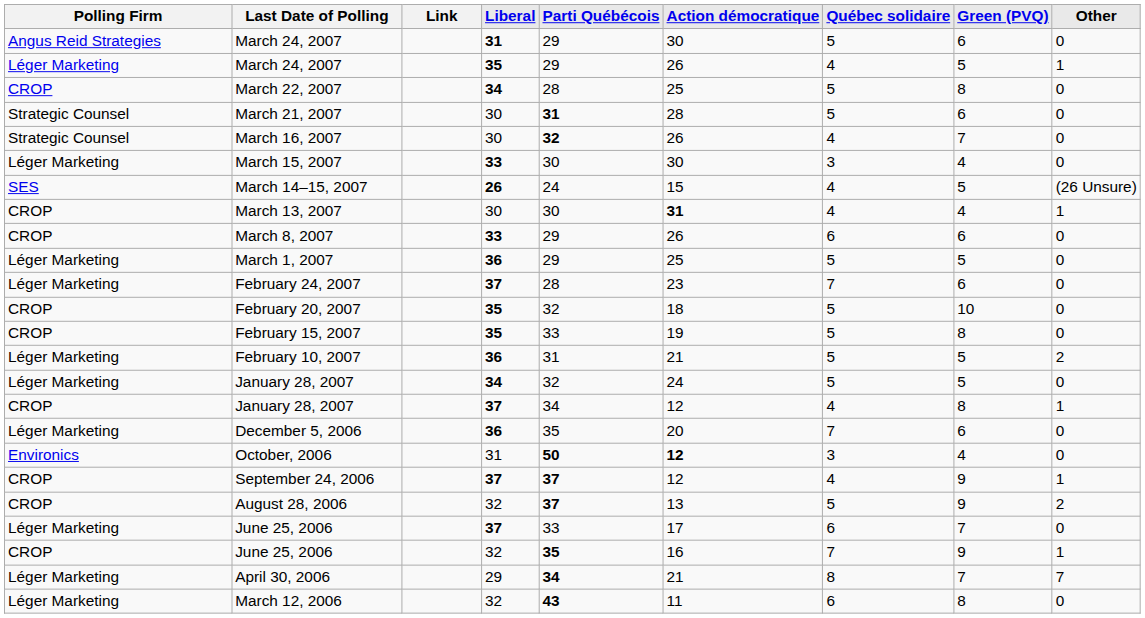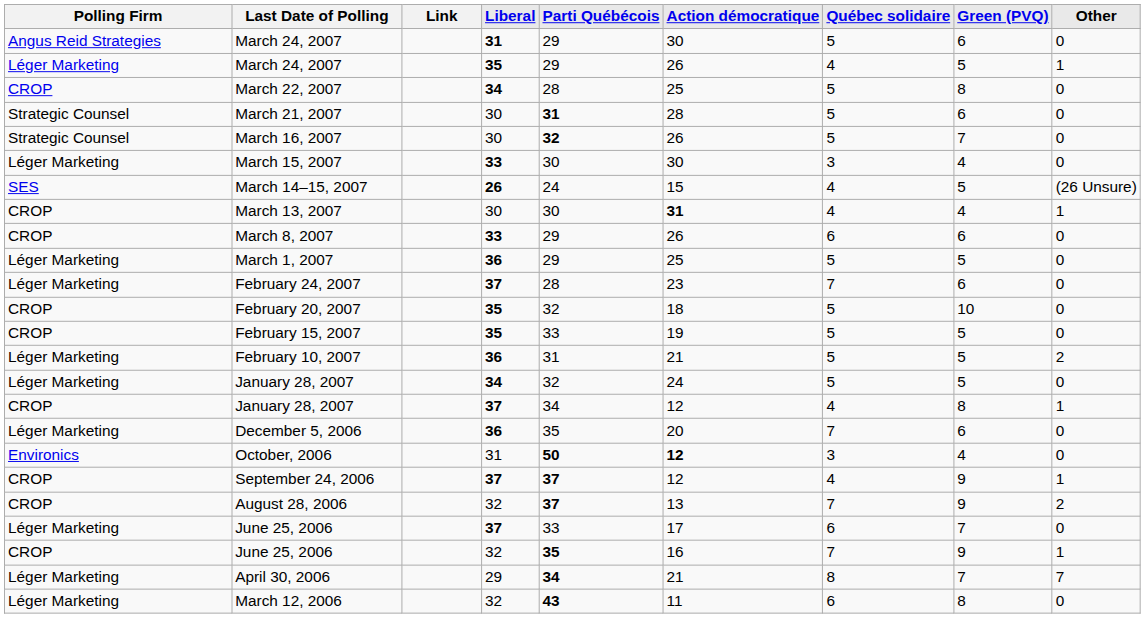March 16, 2007 | Québec solidaire: 4 -> 5
February 15, 2007 | Green (PVQ): 8 -> 5
August 28, 2006 | Québec solidaire: 5 -> 7
